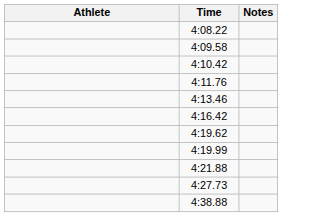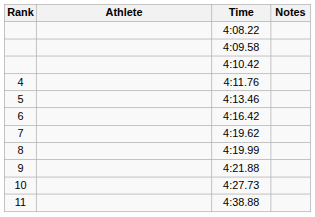+ column: Rank | 4 | 5 | 6 | 7 | 8 | 9 | 10 | 11
